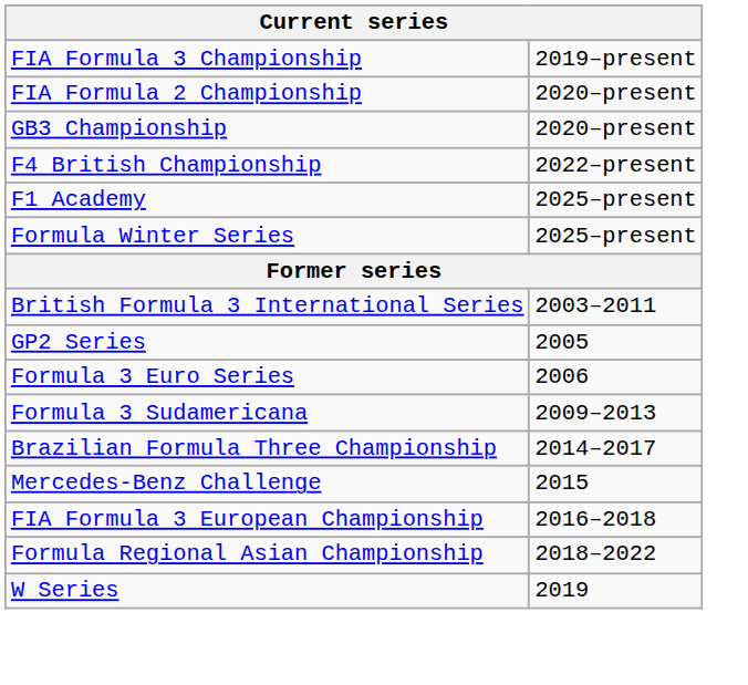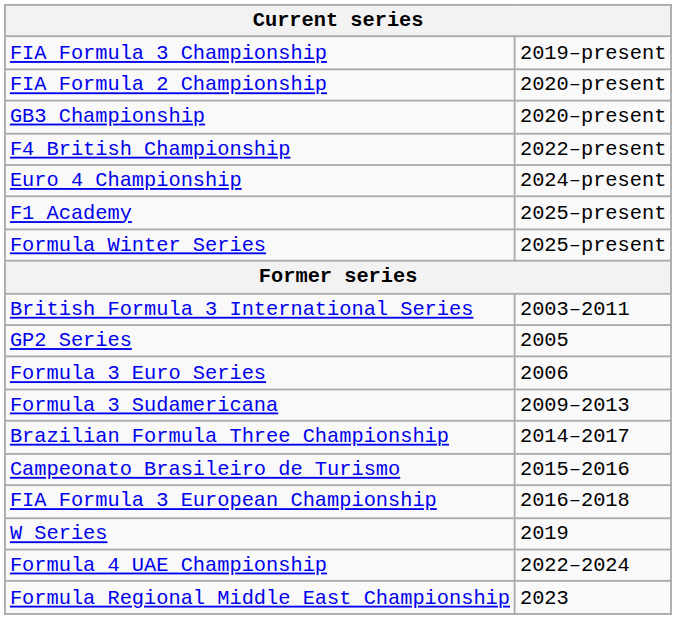+ row: Euro 4 Championship | 2024–present
- row: Mercedes-Benz Challenge | 2015
+ row: Campeonato Brasileiro de Turismo | 2015–2016
- row: Formula Regional Asian Championship | 2018–2022
+ row: Formula 4 UAE Championship | 2022–2024
+ row: Formula Regional Middle East Championship | 2023
